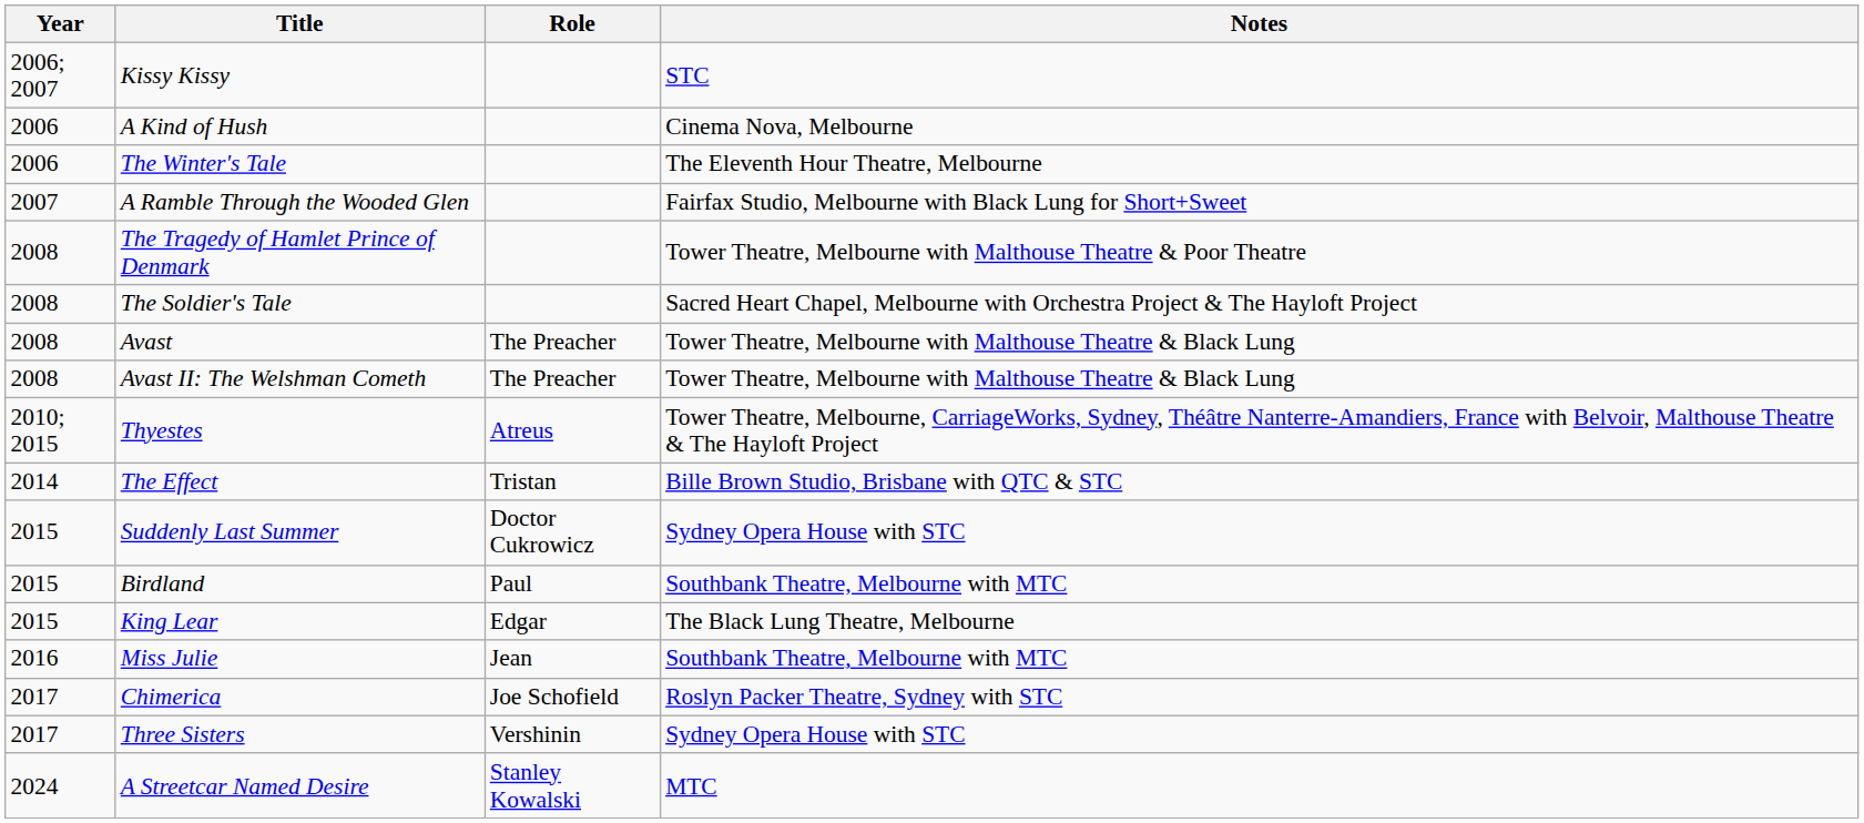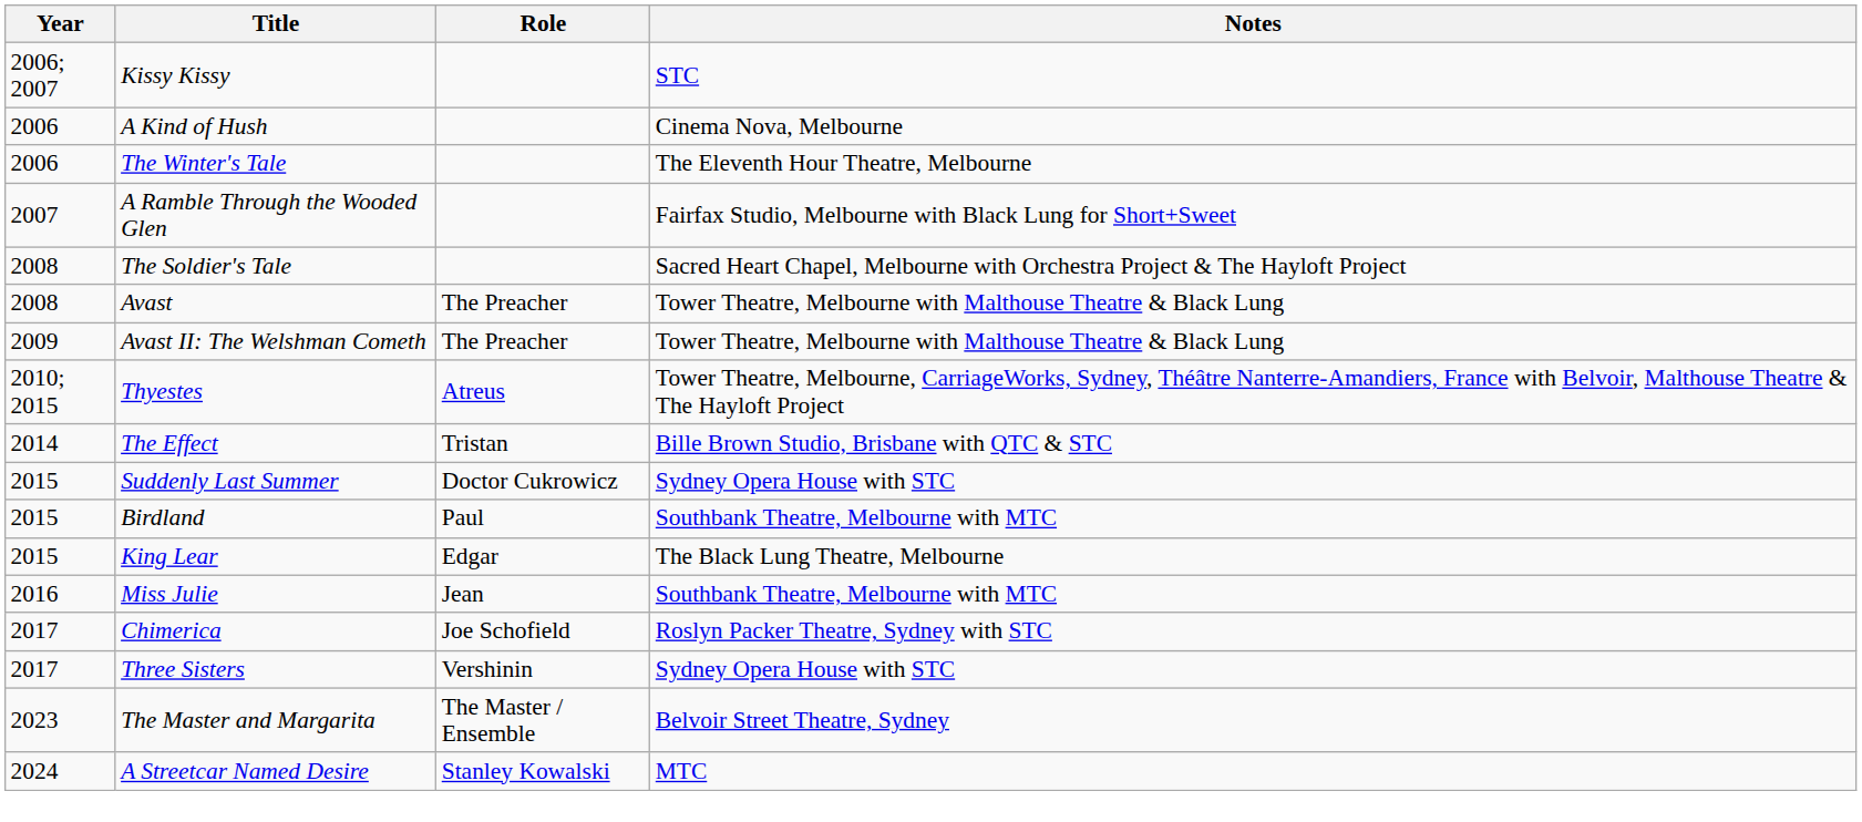- row: 2008 | The Tragedy of Hamlet Prince of Denmark | Tower Theatre, Melbourne with Malthouse Theatre & Poor Theatre
Avast II: The Welshman Cometh | Year: 2008 -> 2009
+ row: 2023 | The Master and Margarita | The Master / Ensemble | Belvoir Street Theatre, Sydney
